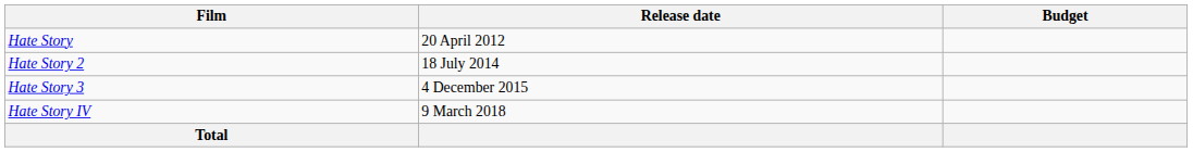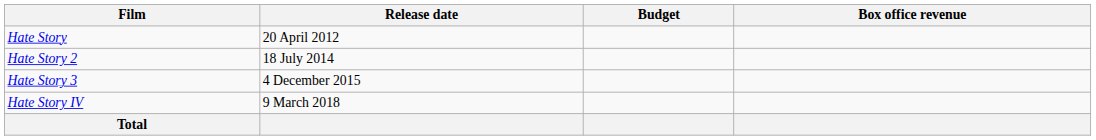+ column: Box office revenue
